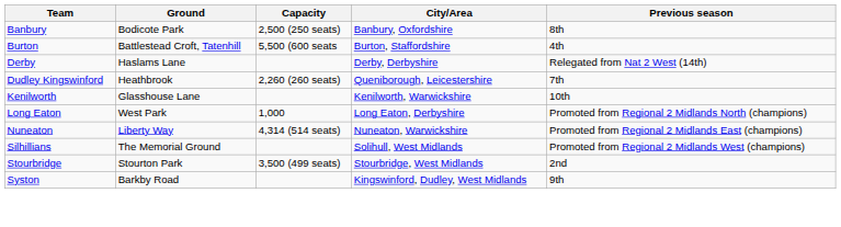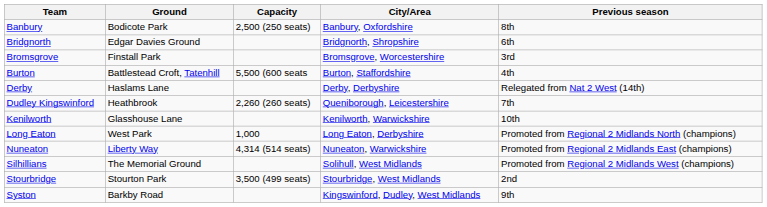+ row: Bridgnorth | Edgar Davies Ground | Bridgnorth, Shropshire | 6th
+ row: Bromsgrove | Finstall Park | Bromsgrove, Worcestershire | 3rd
